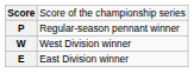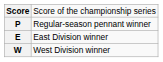rows swapped: E <-> W
